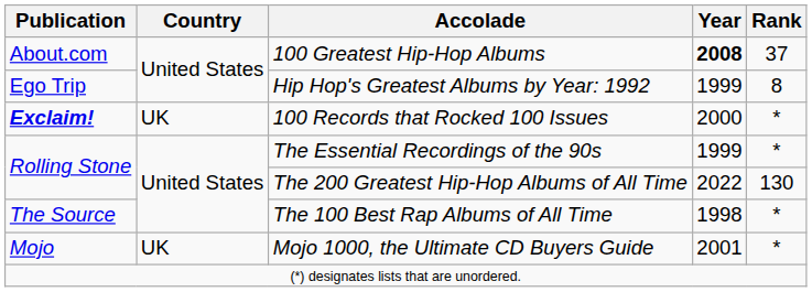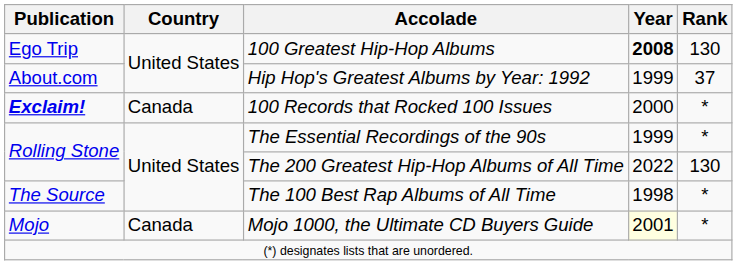100 Greatest Hip-Hop Albums | Publication: About.com -> Ego Trip
100 Greatest Hip-Hop Albums | Rank: 37 -> 130
Hip Hop's Greatest Albums by Year: 1992 | Publication: Ego Trip -> About.com
Hip Hop's Greatest Albums by Year: 1992 | Rank: 8 -> 37
100 Records that Rocked 100 Issues | Country: UK -> Canada
Mojo 1000, the Ultimate CD Buyers Guide | Country: UK -> Canada
Mojo 1000, the Ultimate CD Buyers Guide | Year: no background -> lightyellow background
